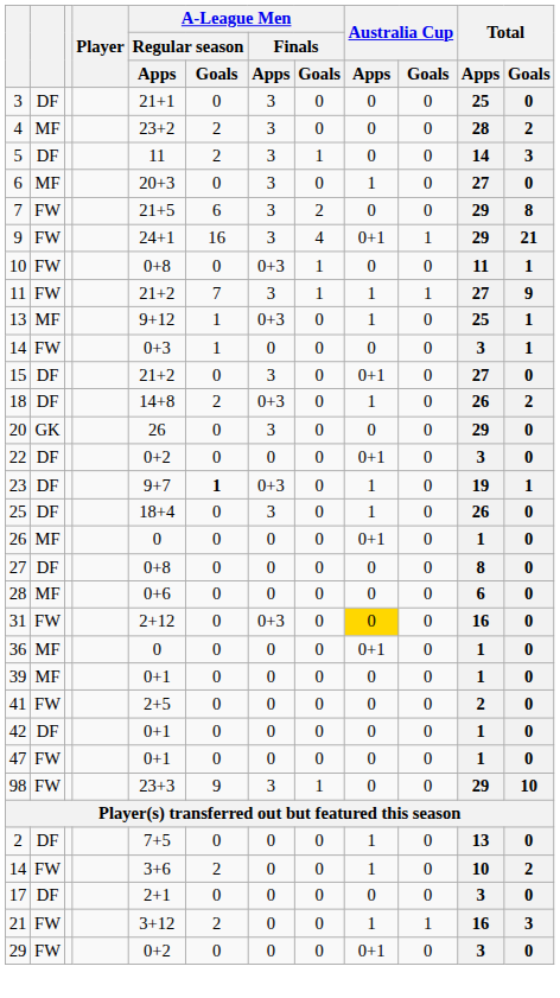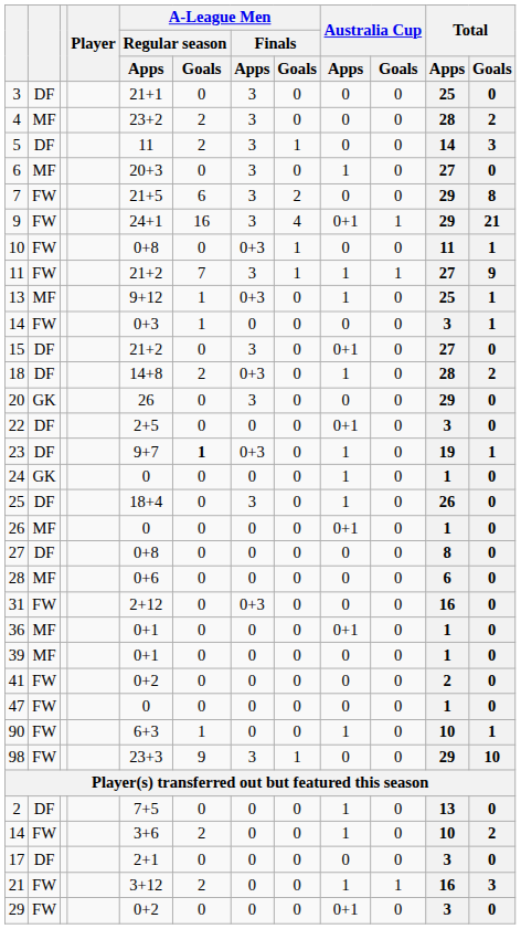18 | Total / Apps: 26 -> 28
22 | A-League Men / Regular season / Apps: 0+2 -> 2+5
+ row: 24 | GK | 0 | 0 | 0 | 0 | 1 | 0 | 1 | 0
31 | Australia Cup / Apps: gold background -> no background
36 | A-League Men / Regular season / Apps: 0 -> 0+1
41 | A-League Men / Regular season / Apps: 2+5 -> 0+2
- row: 42 | DF | 0+1 | 0 | 0 | 0 | 0 | 0 | 1 | 0
47 | A-League Men / Regular season / Apps: 0+1 -> 0
+ row: 90 | FW | 6+3 | 1 | 0 | 0 | 1 | 0 | 10 | 1
